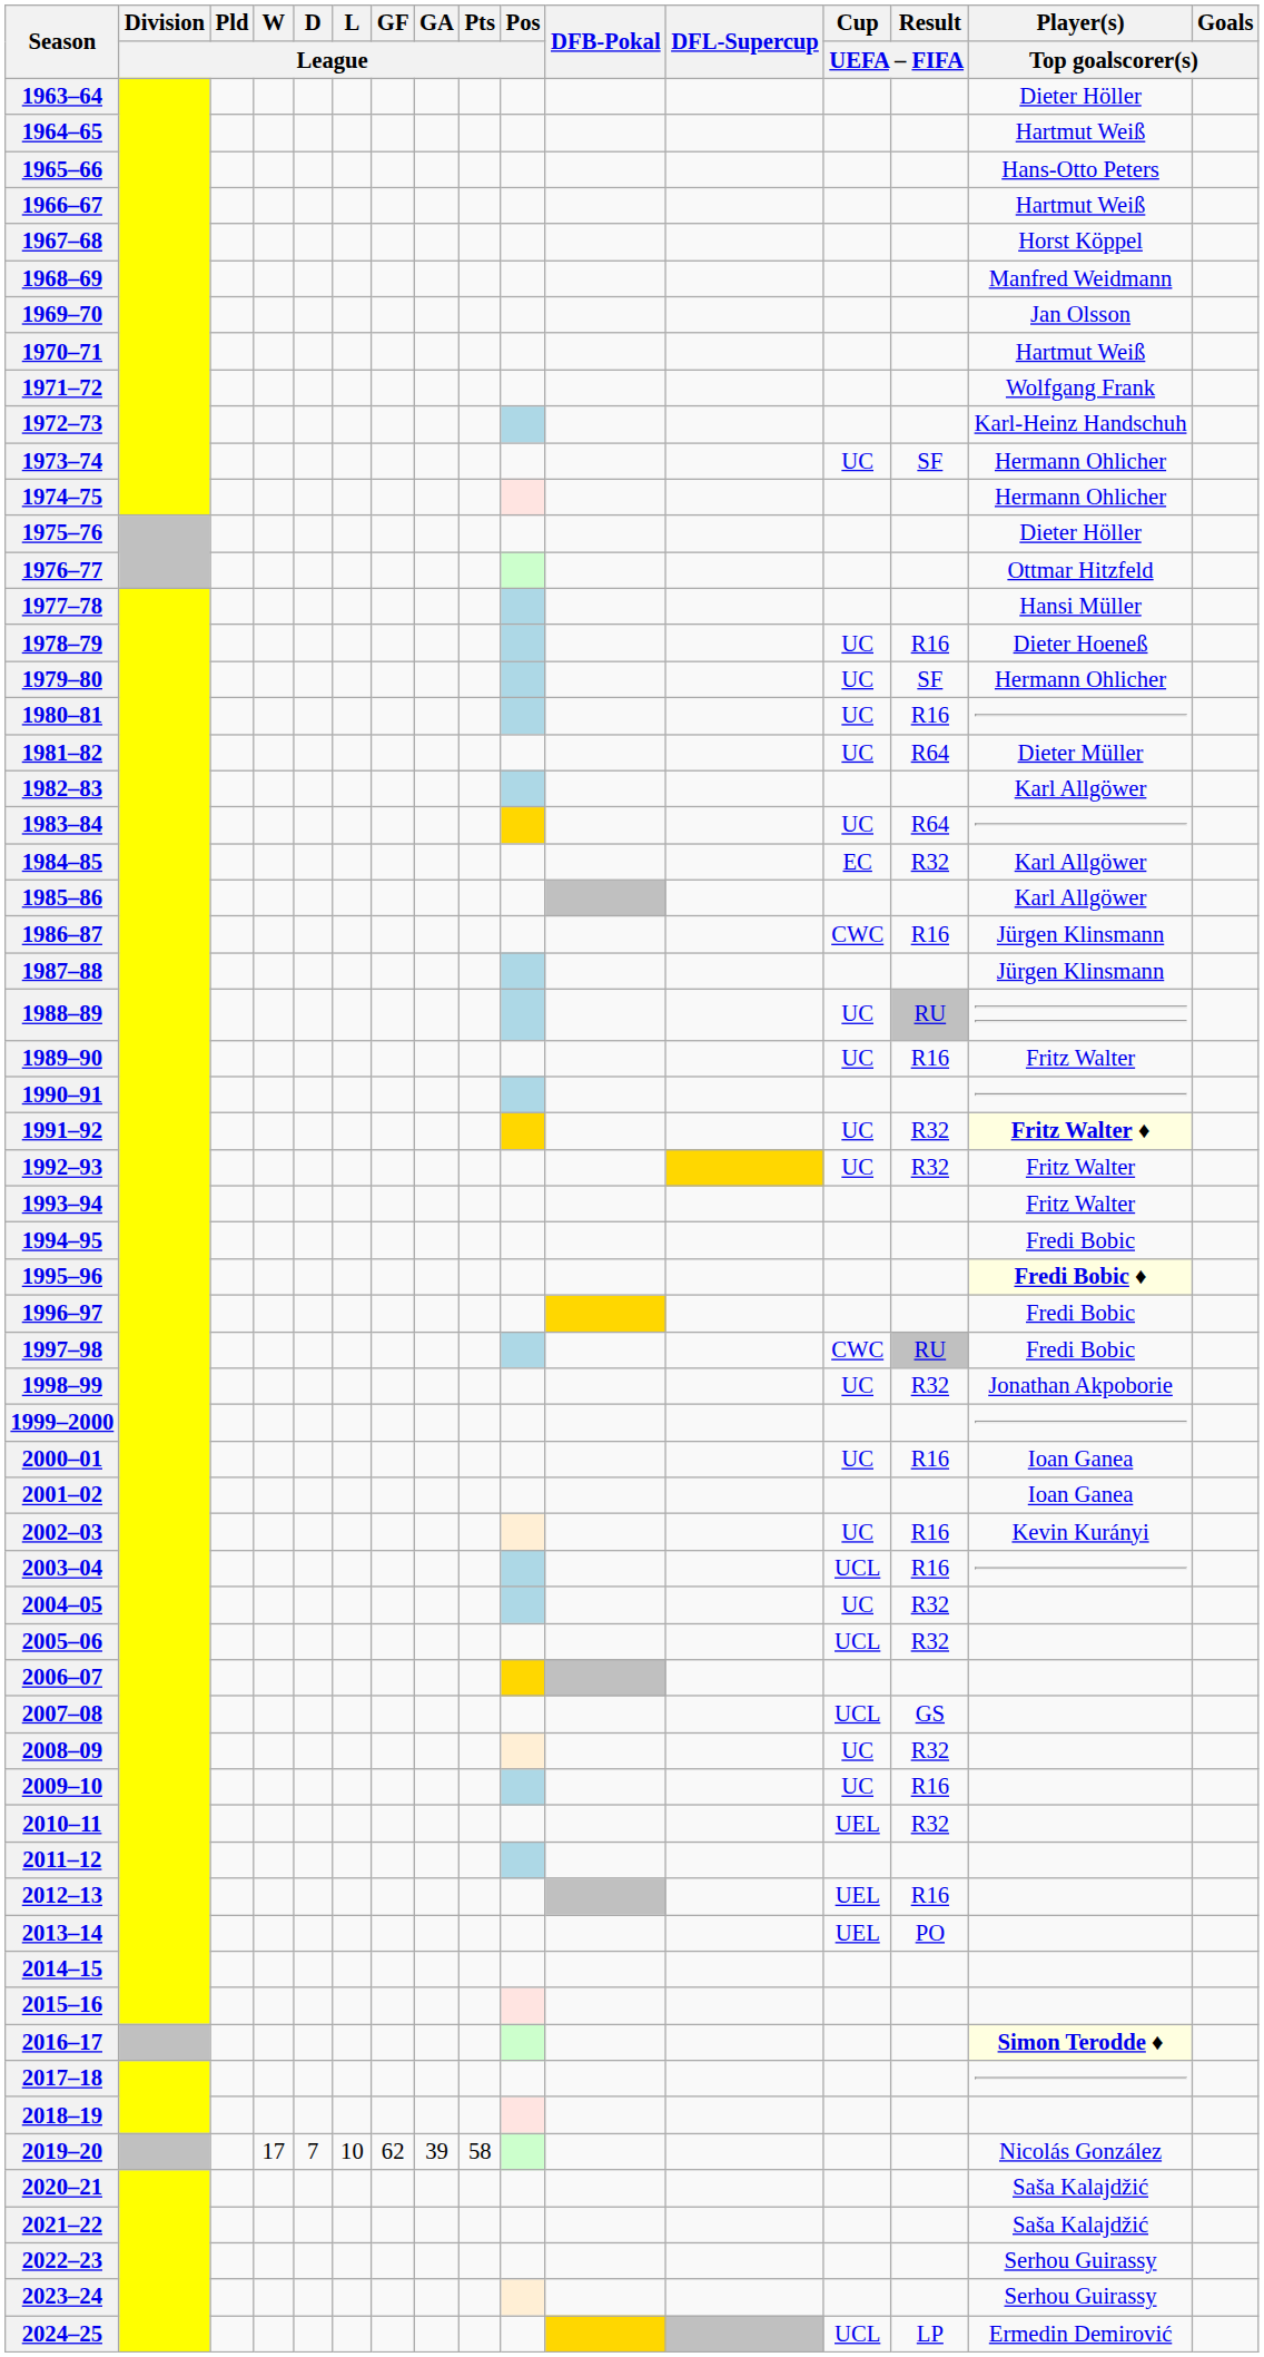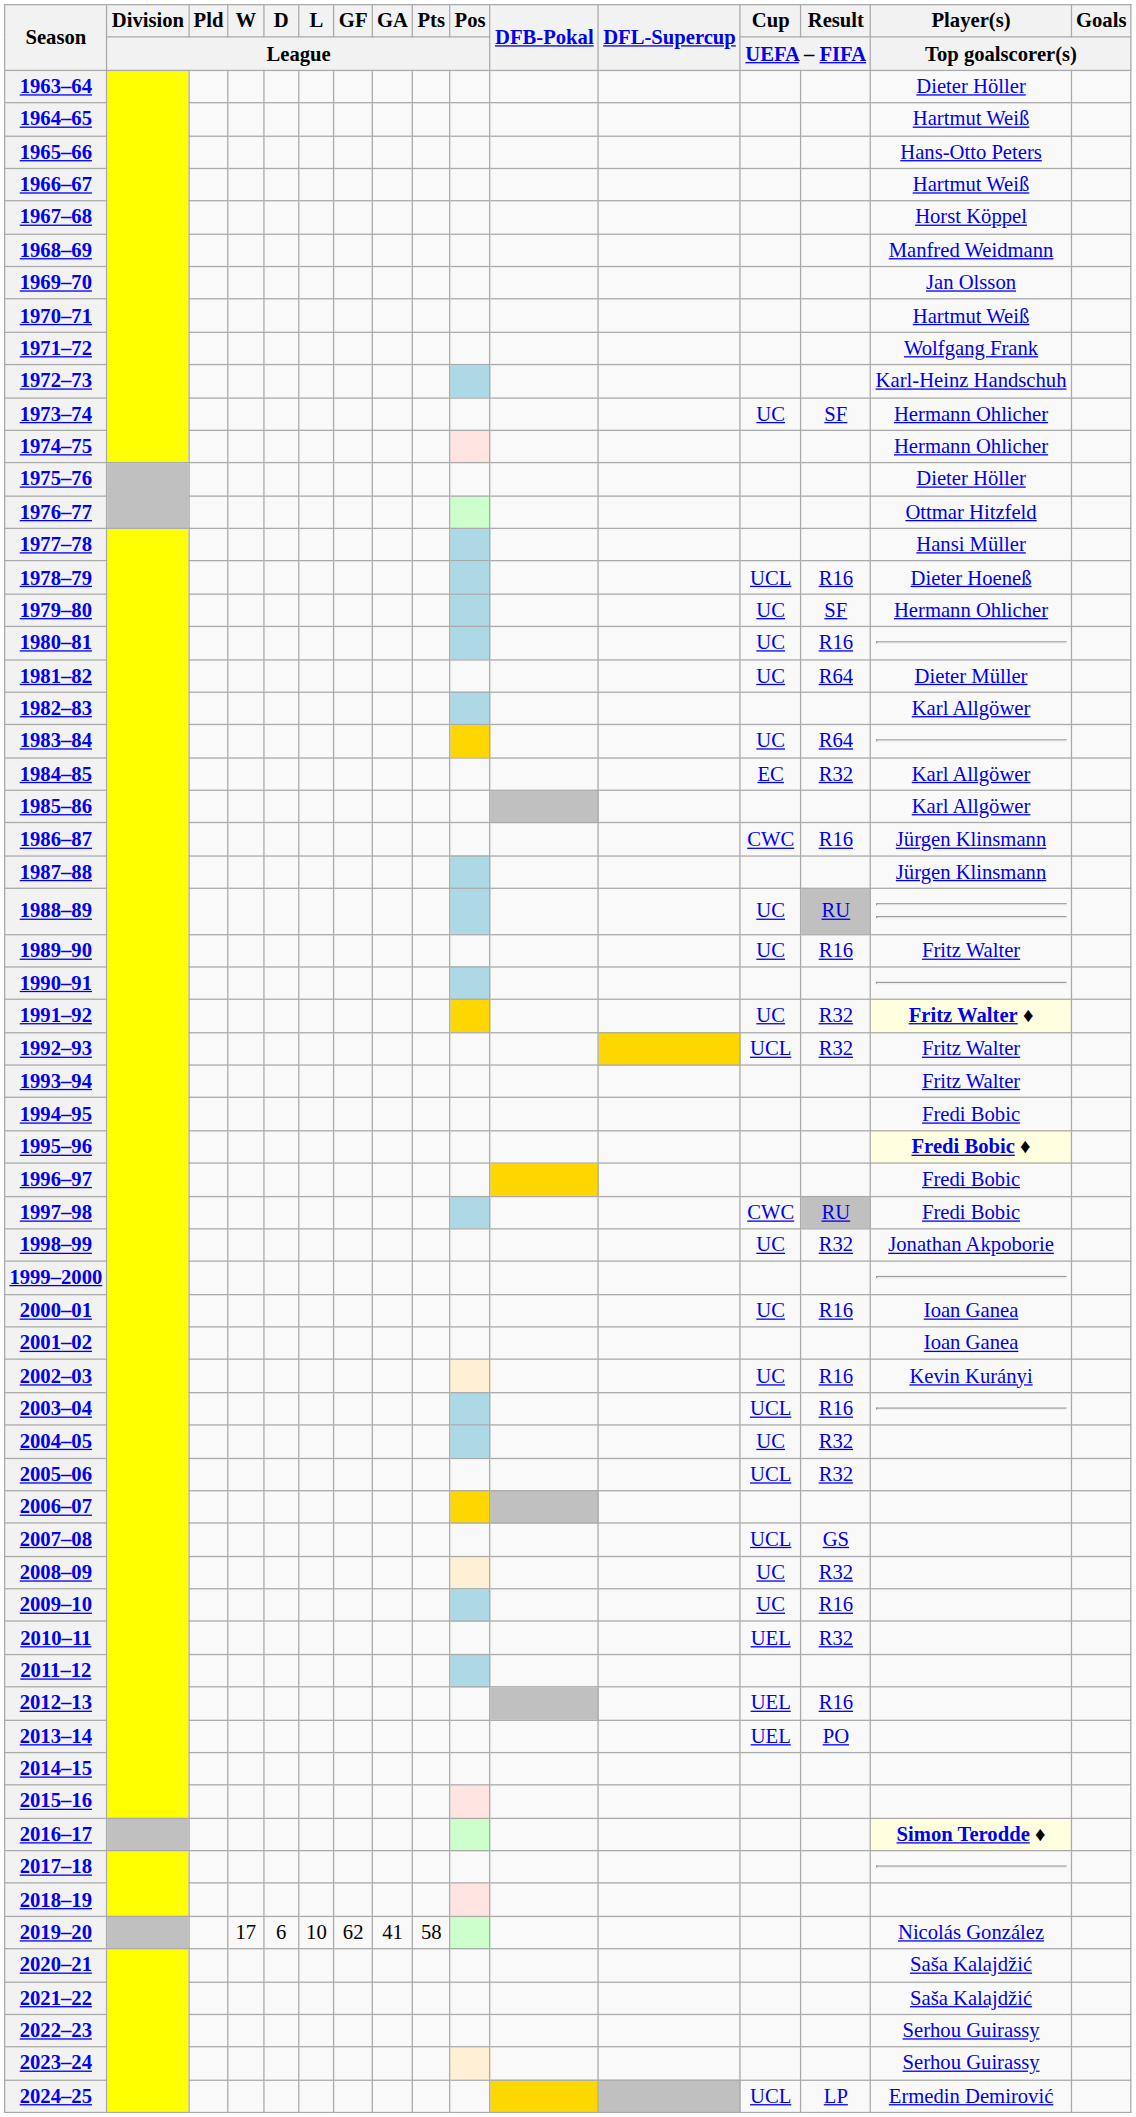1978–79 | Cup / UEFA – FIFA: UC -> UCL
1992–93 | Cup / UEFA – FIFA: UC -> UCL
2019–20 | D / League: 7 -> 6
2019–20 | GA / League: 39 -> 41
